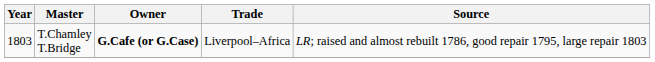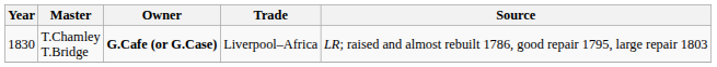T.Chamley T.Bridge | Year: 1803 -> 1830
